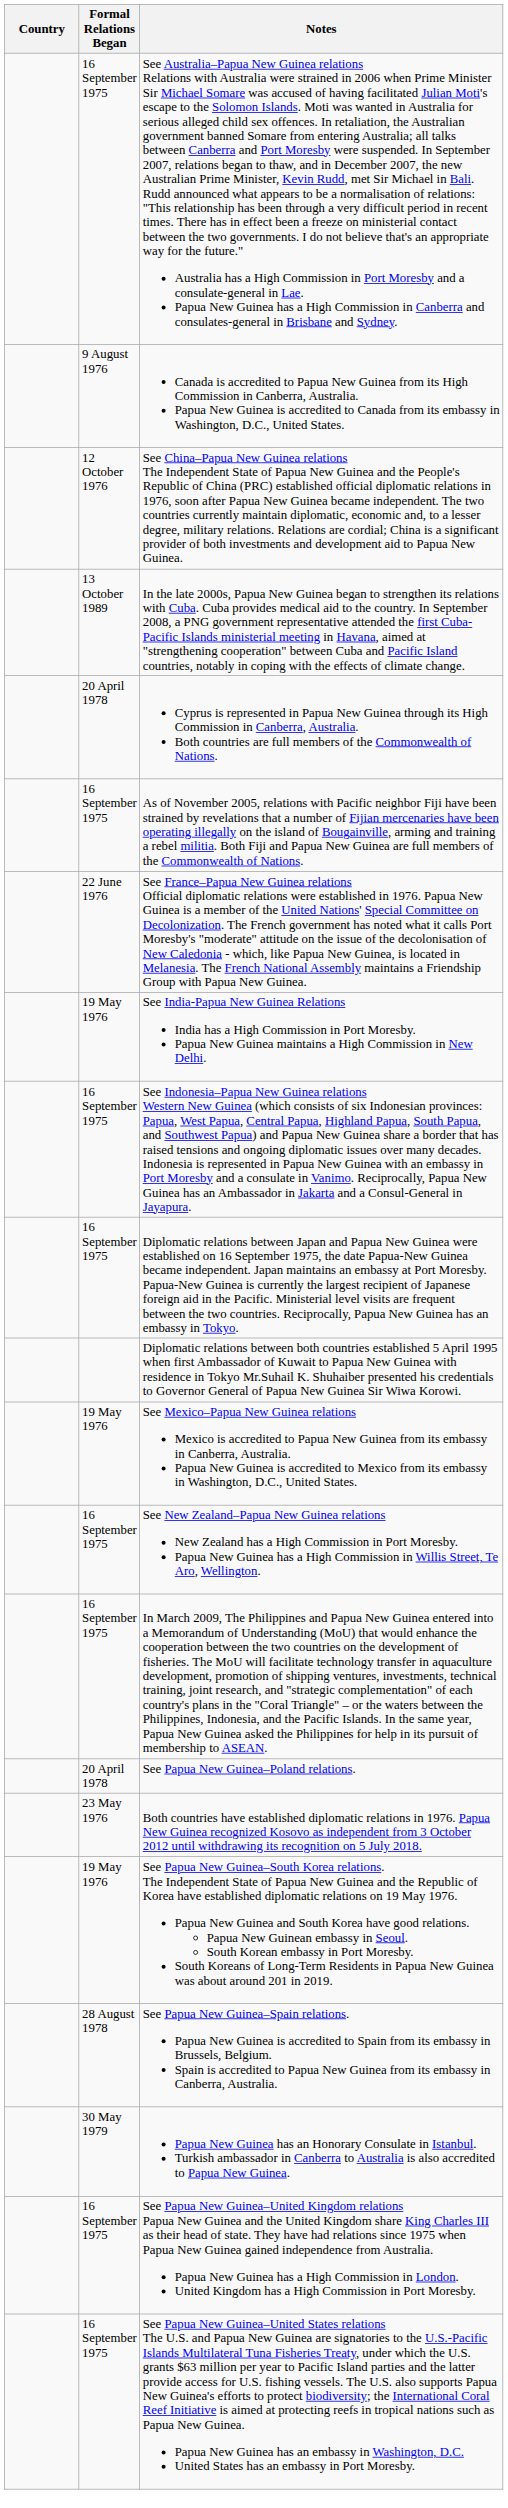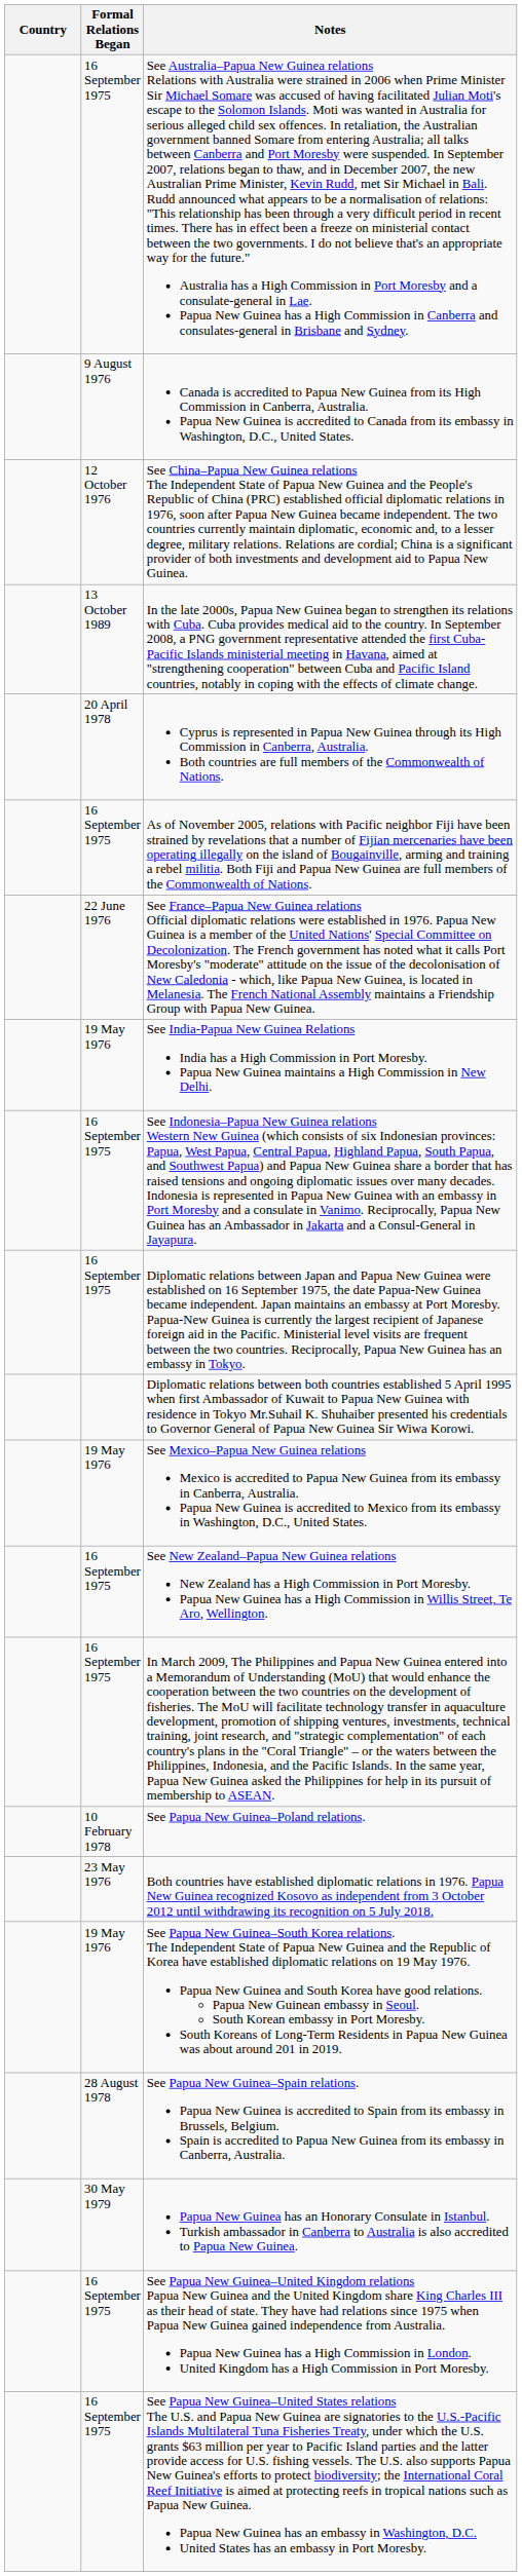See Papua New Guinea–Poland relations. | Formal Relations Began: 20 April 1978 -> 10 February 1978
